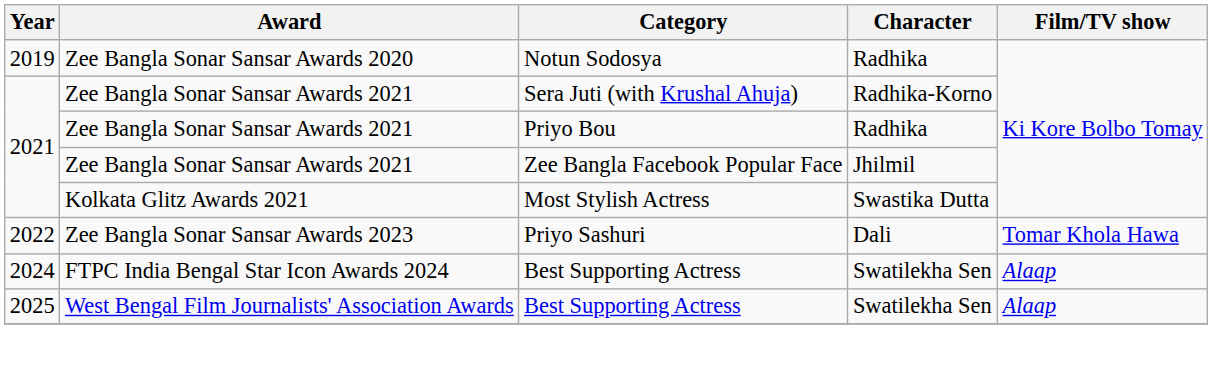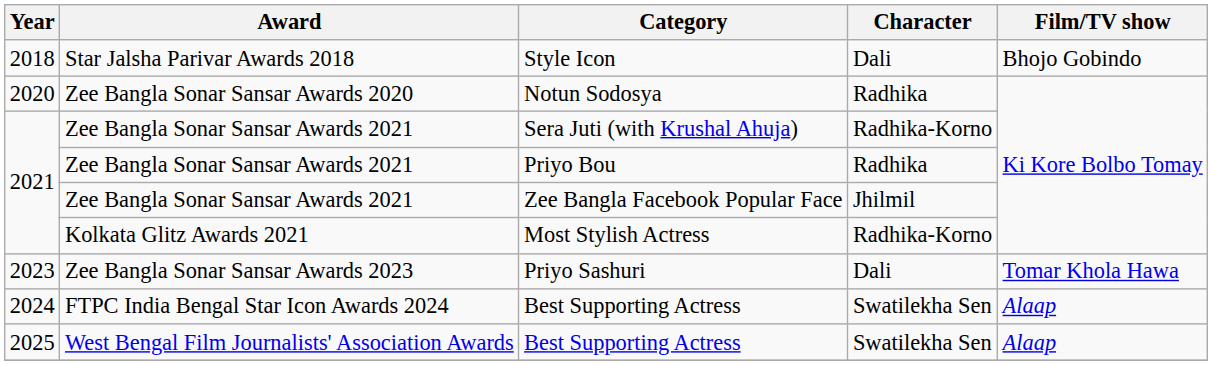+ row: 2018 | Star Jalsha Parivar Awards 2018 | Style Icon | Dali | Bhojo Gobindo
Notun Sodosya | Year: 2019 -> 2020
Most Stylish Actress | Character: Swastika Dutta -> Radhika-Korno
Priyo Sashuri | Year: 2022 -> 2023
